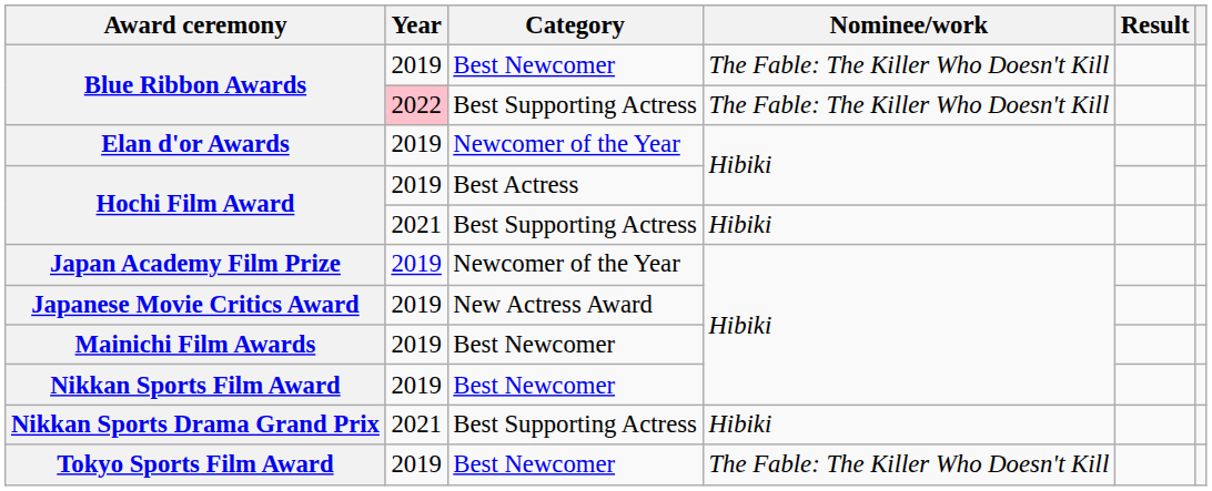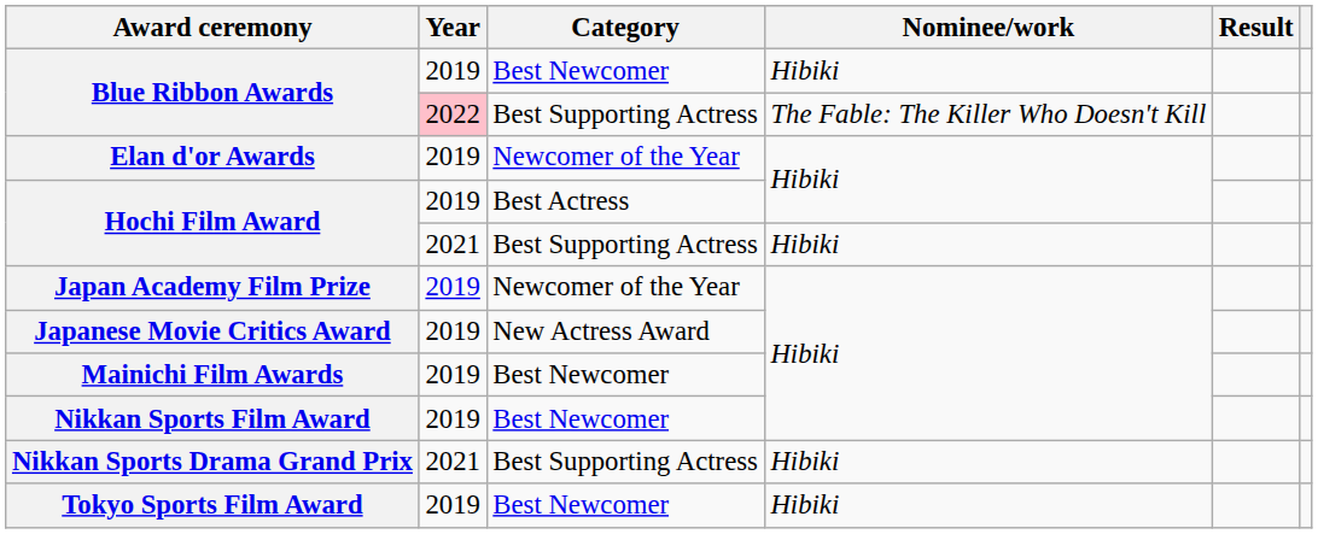Blue Ribbon Awards / Best Newcomer | Nominee/work: The Fable: The Killer Who Doesn't Kill -> Hibiki
Tokyo Sports Film Award | Nominee/work: The Fable: The Killer Who Doesn't Kill -> Hibiki
